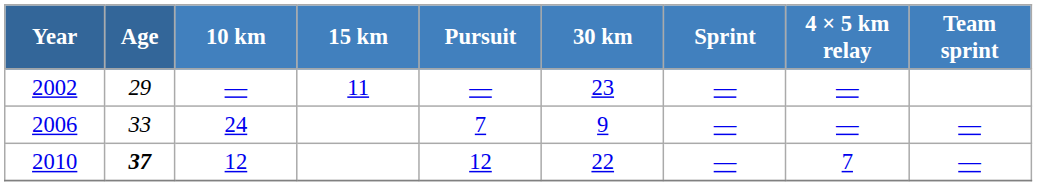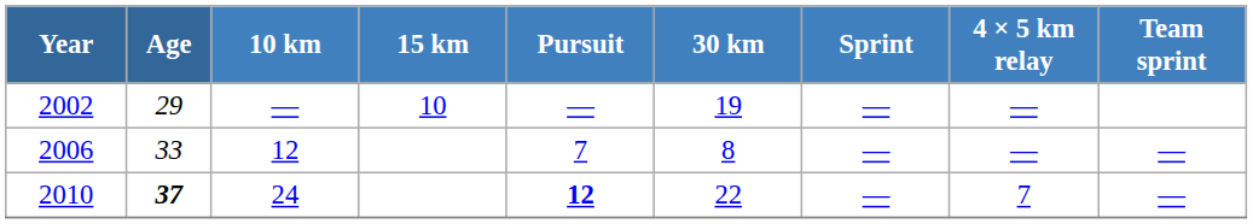2002 | 15 km: 11 -> 10
2002 | 30 km: 23 -> 19
2006 | 10 km: 24 -> 12
2006 | 30 km: 9 -> 8
2010 | 10 km: 12 -> 24
2010 | Pursuit: normal -> bold
